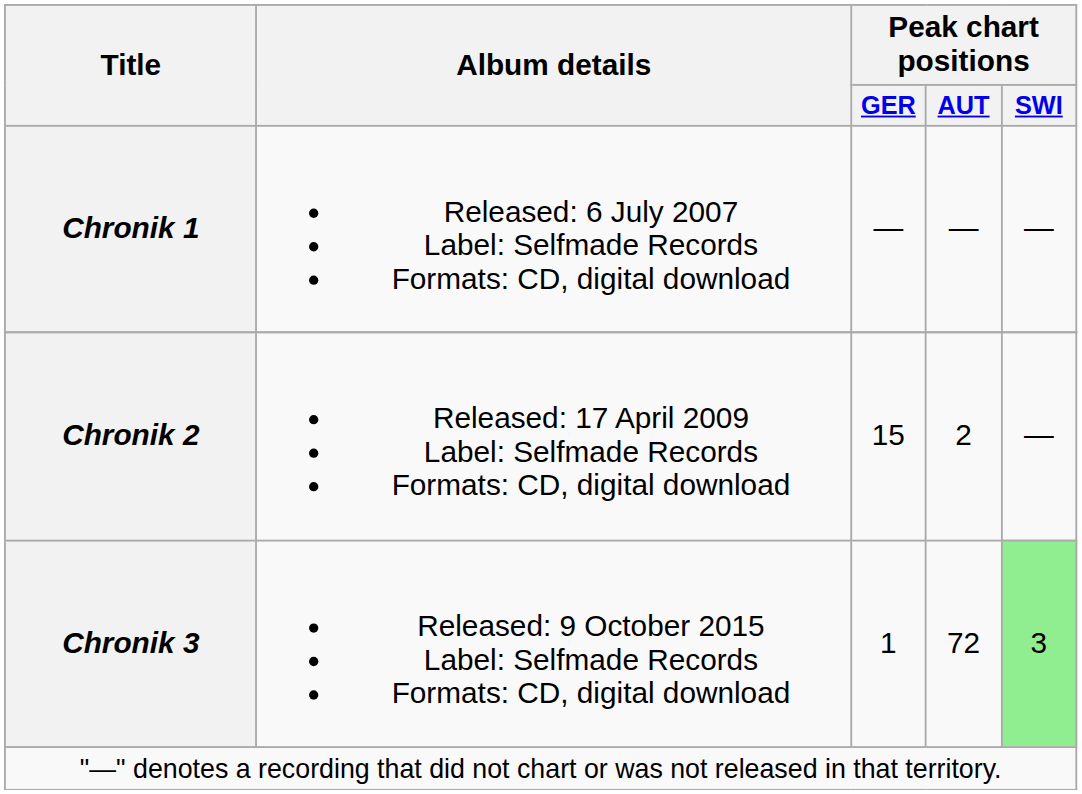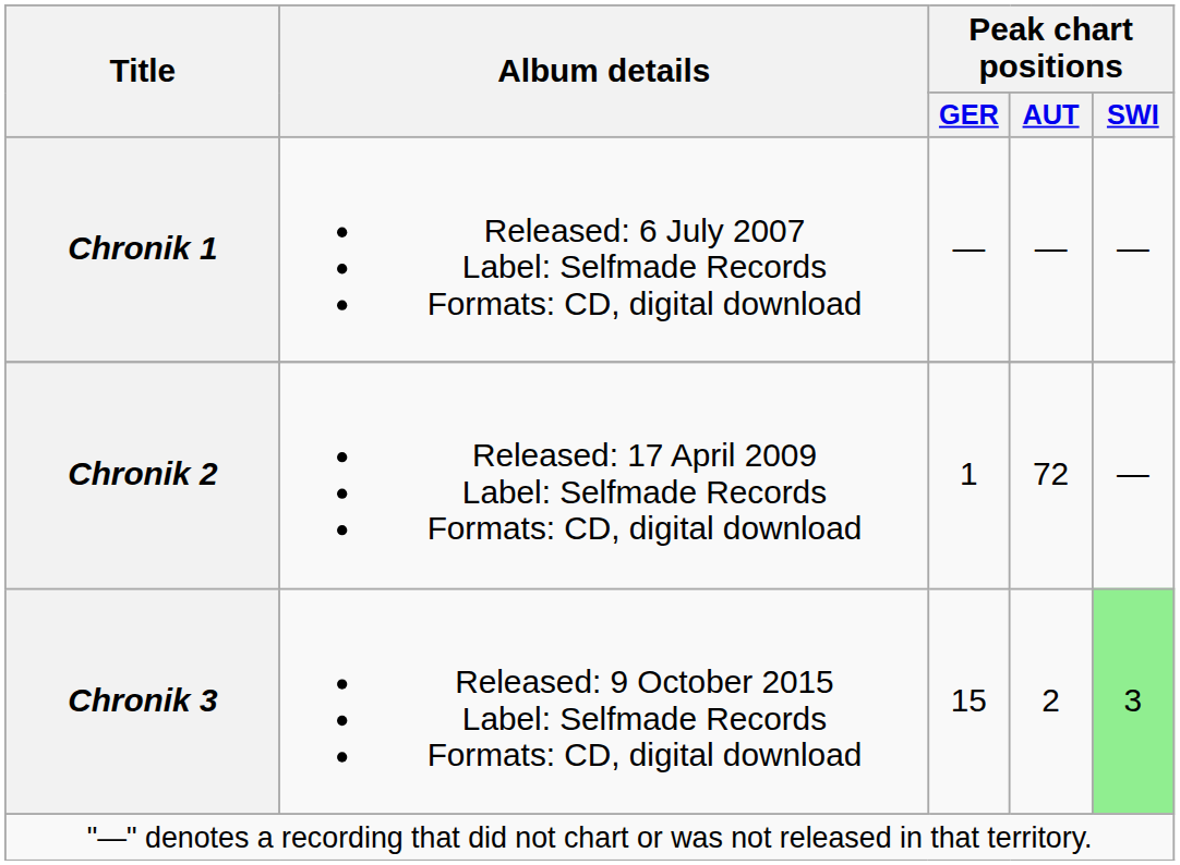Chronik 2 | Peak chart positions / GER: 15 -> 1
Chronik 2 | Peak chart positions / AUT: 2 -> 72
Chronik 3 | Peak chart positions / GER: 1 -> 15
Chronik 3 | Peak chart positions / AUT: 72 -> 2
